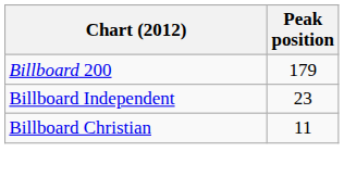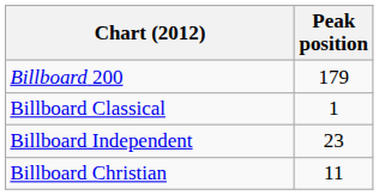+ row: Billboard Classical | 1
